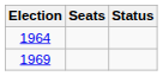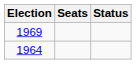rows swapped: 1964 <-> 1969
